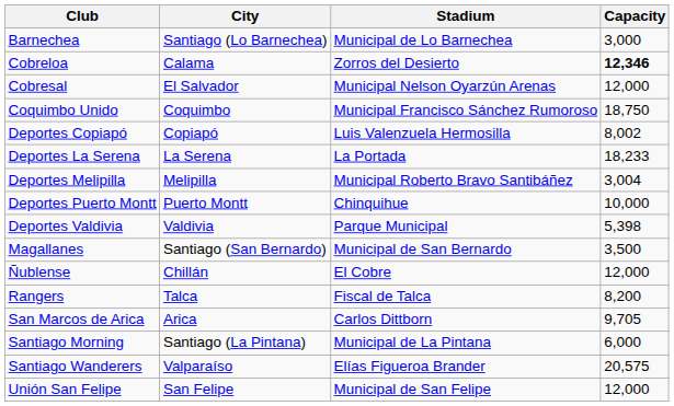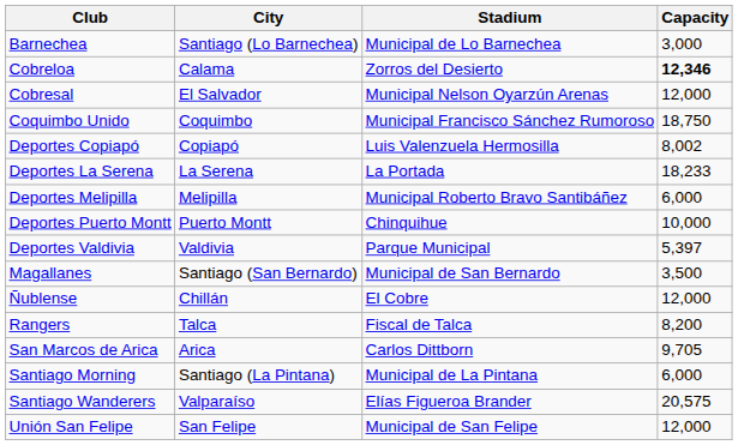Deportes Melipilla | Capacity: 3,004 -> 6,000
Deportes Valdivia | Capacity: 5,398 -> 5,397
